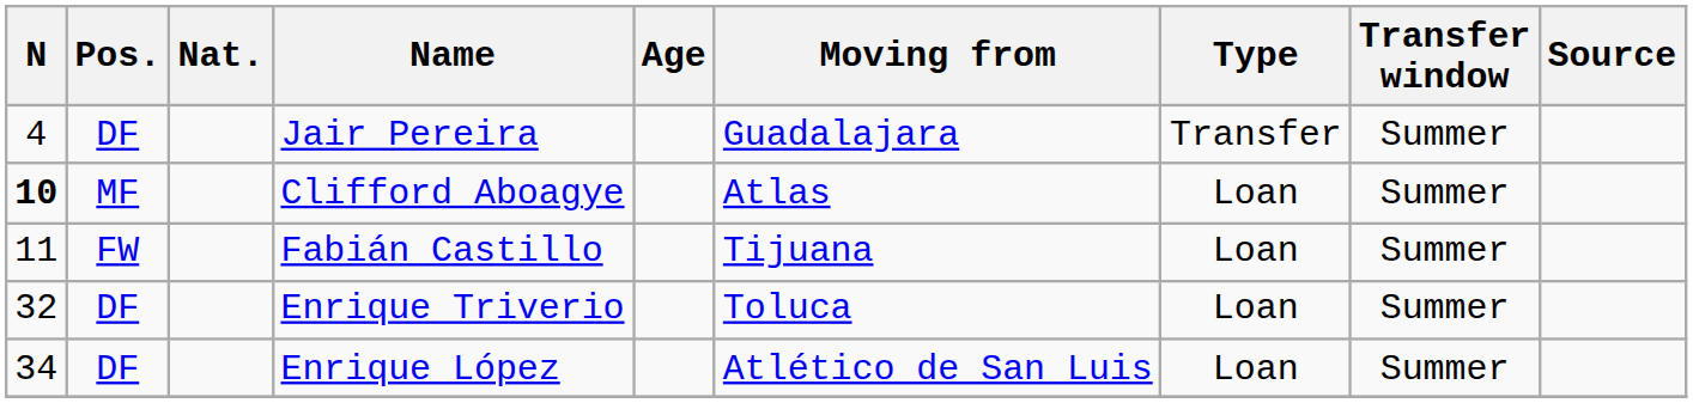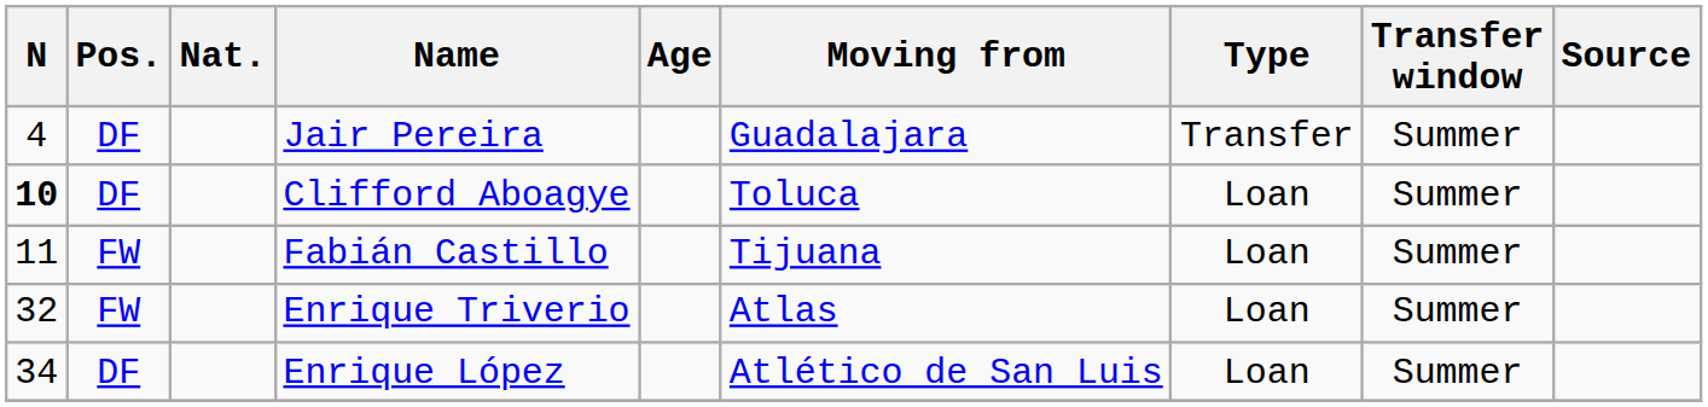Clifford Aboagye | Pos.: MF -> DF
Clifford Aboagye | Moving from: Atlas -> Toluca
Enrique Triverio | Pos.: DF -> FW
Enrique Triverio | Moving from: Toluca -> Atlas
